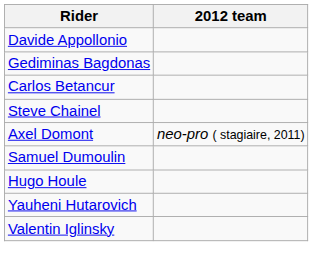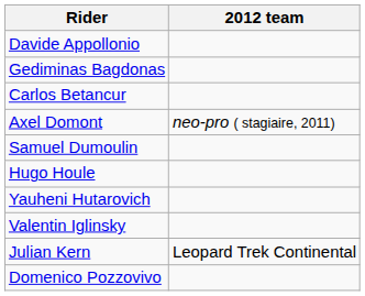- row: Steve Chainel
+ row: Julian Kern | Leopard Trek Continental
+ row: Domenico Pozzovivo
